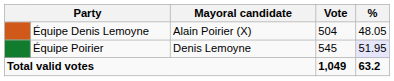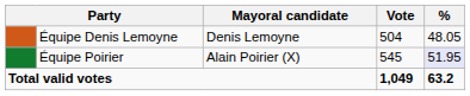Équipe Denis Lemoyne | Mayoral candidate: Alain Poirier (X) -> Denis Lemoyne
Équipe Poirier | Mayoral candidate: Denis Lemoyne -> Alain Poirier (X)
